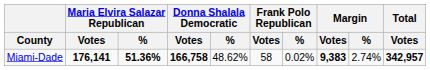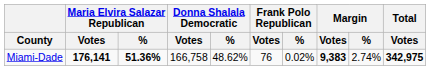Miami-Dade | Donna Shalala Democratic / Votes: bold -> normal
Miami-Dade | Frank Polo Republican / Votes: 58 -> 76
Miami-Dade | Total / Votes: 342,957 -> 342,975
